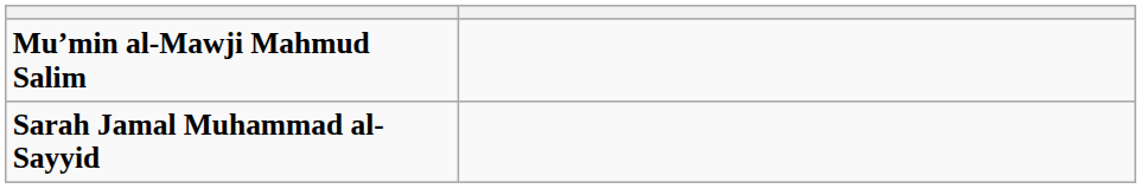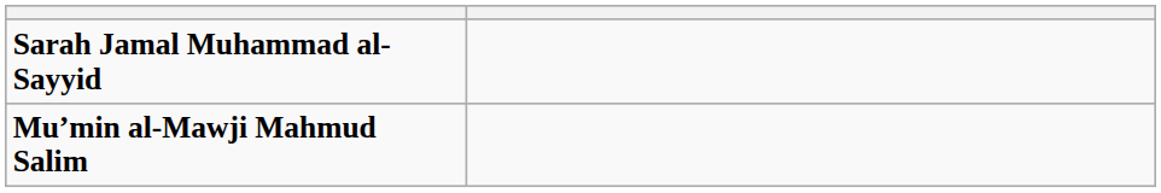rows swapped: Mu’min al-Mawji Mahmud Salim <-> Sarah Jamal Muhammad al-Sayyid
